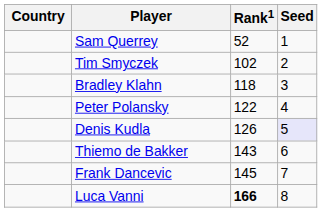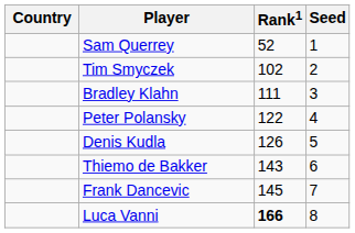Bradley Klahn | Rank1: 118 -> 111
Denis Kudla | Seed: lavender background -> no background
